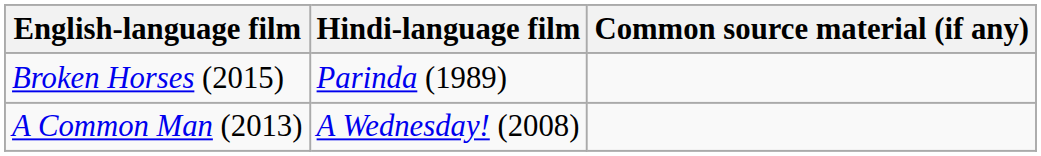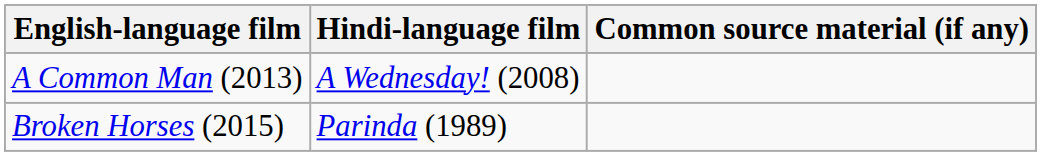rows swapped: A Common Man (2013) <-> Broken Horses (2015)
